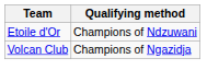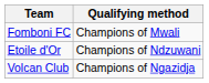+ row: Fomboni FC | Champions of Mwali
